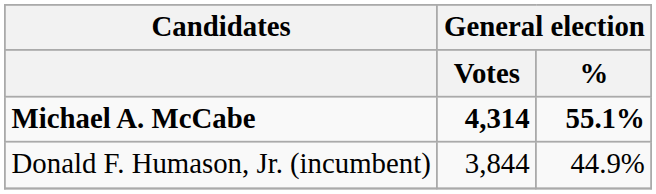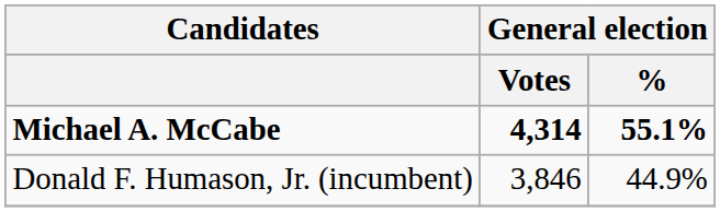Donald F. Humason, Jr. (incumbent) | General election / Votes: 3,844 -> 3,846
